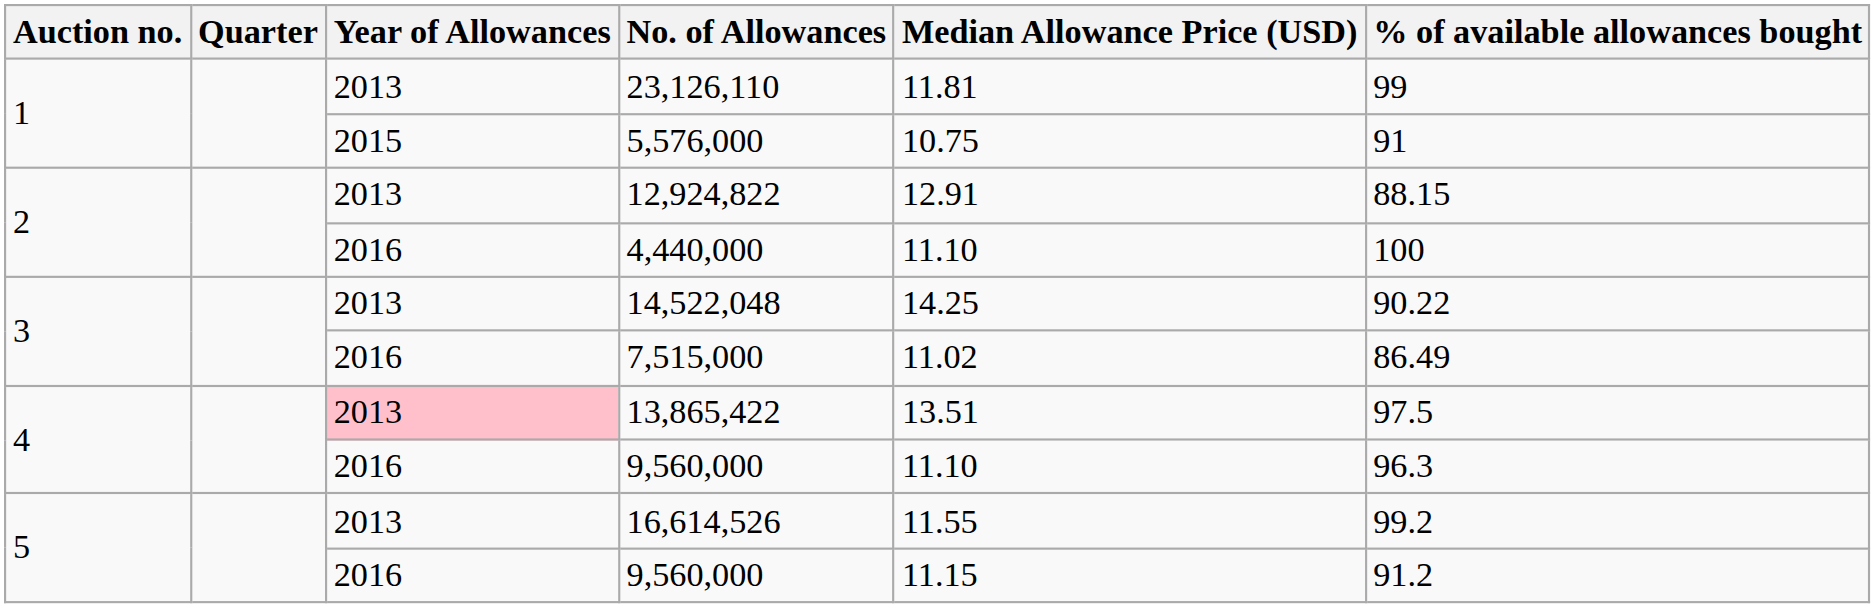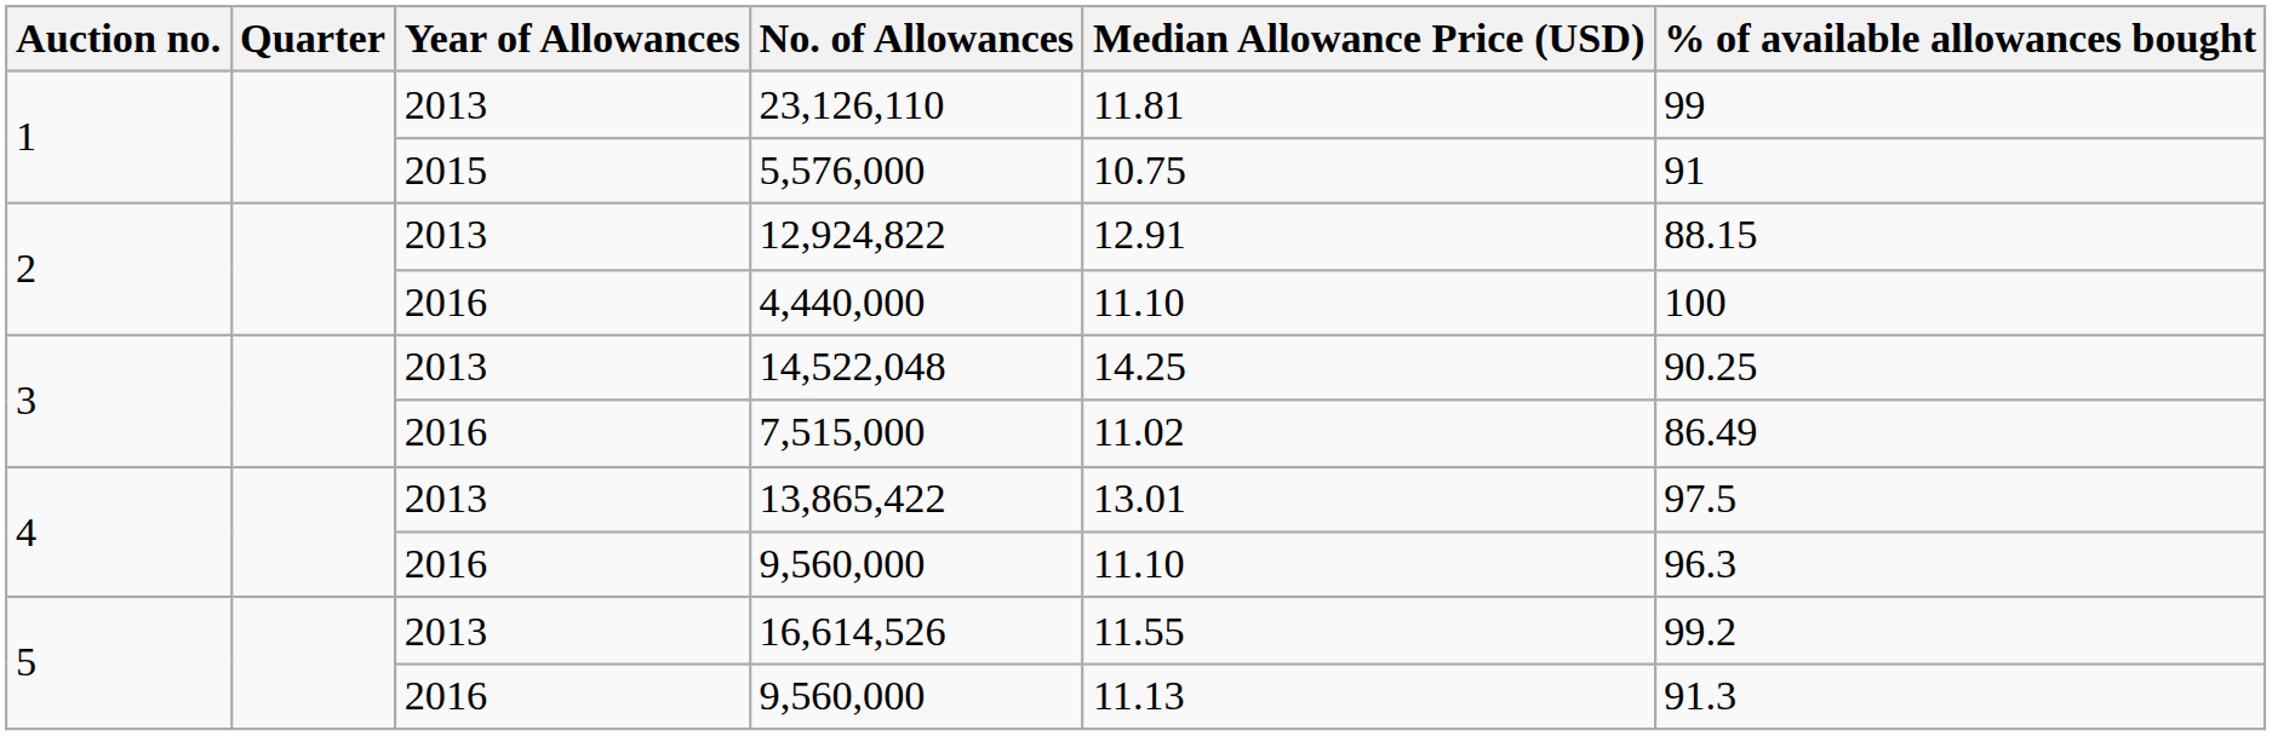14,522,048 | % of available allowances bought: 90.22 -> 90.25
13,865,422 | Year of Allowances: pink background -> no background
13,865,422 | Median Allowance Price (USD): 13.51 -> 13.01
5 / 9,560,000 | Median Allowance Price (USD): 11.15 -> 11.13
5 / 9,560,000 | % of available allowances bought: 91.2 -> 91.3
